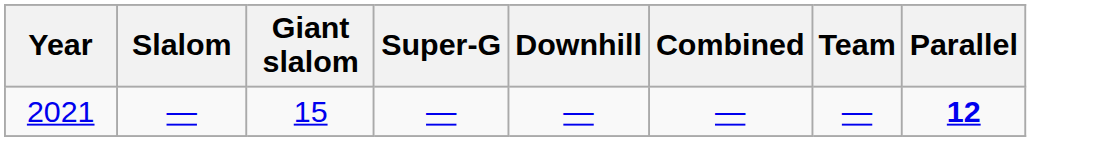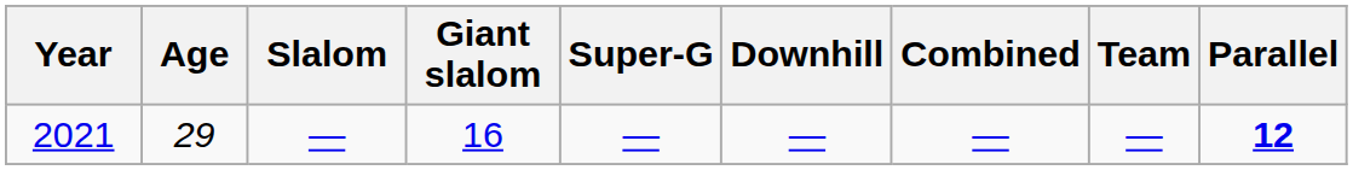+ column: Age | 29
2021 | Giant slalom: 15 -> 16
